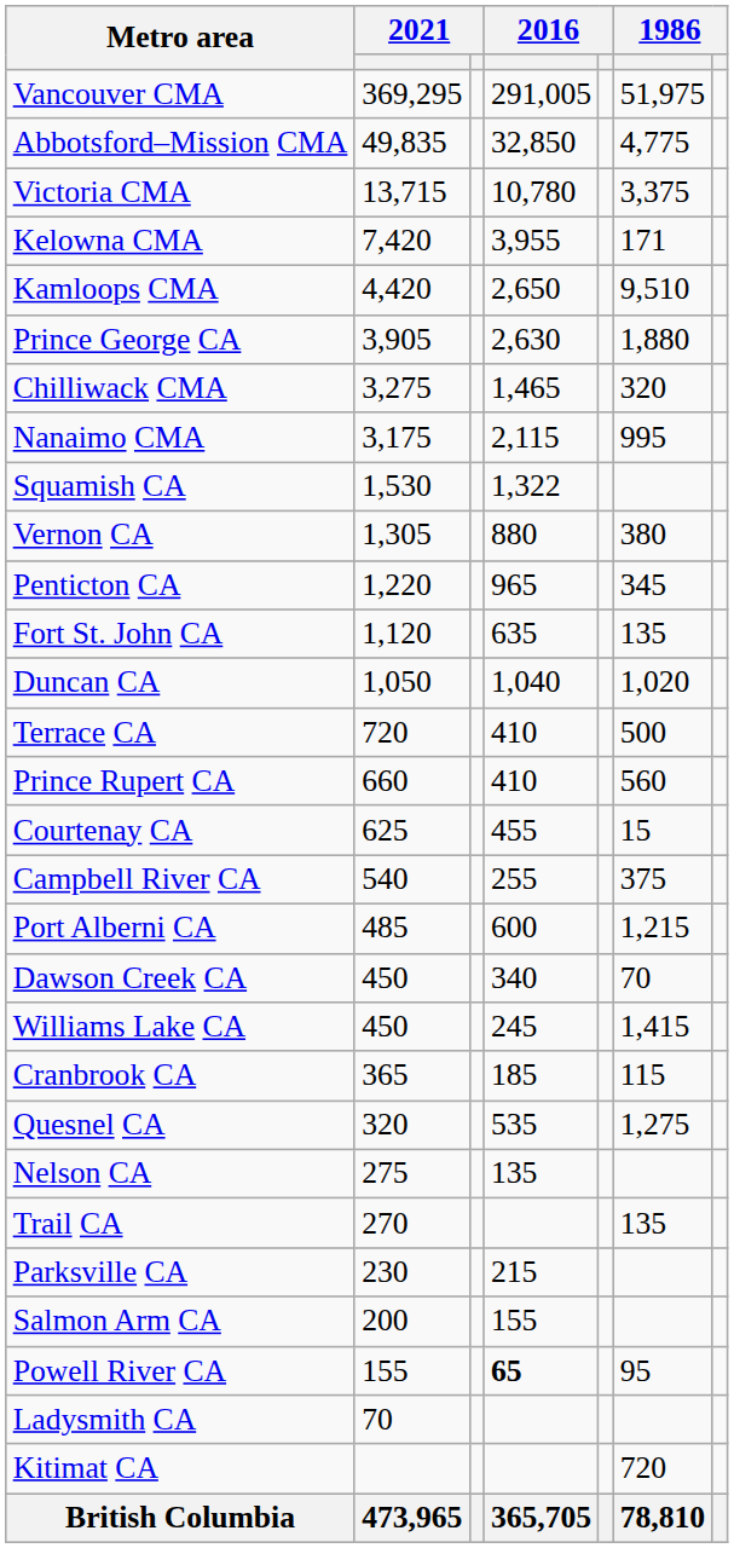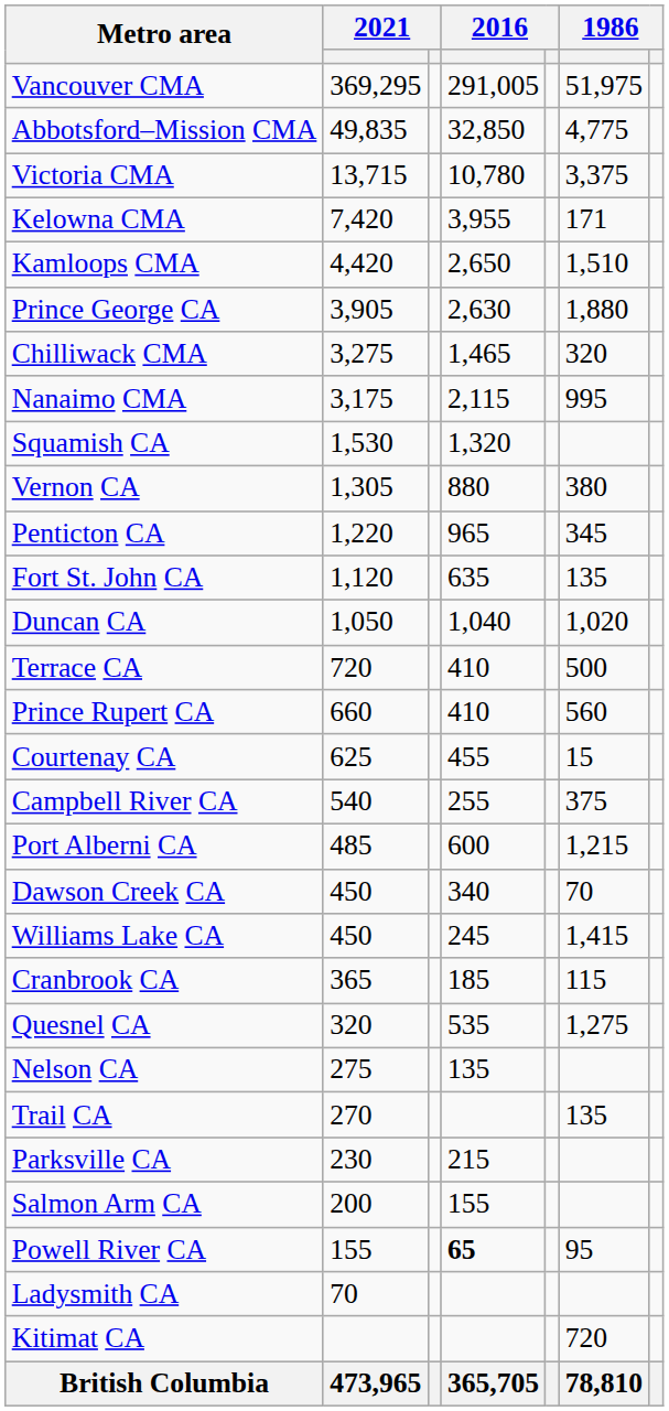Kamloops CMA | column 6: 9,510 -> 1,510
Squamish CA | column 4: 1,322 -> 1,320
